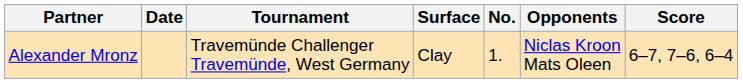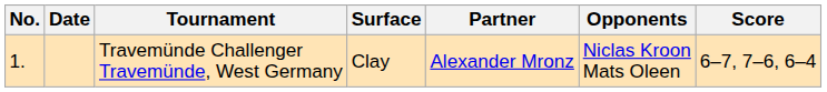columns swapped: No. <-> Partner
